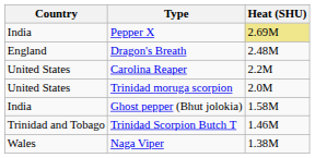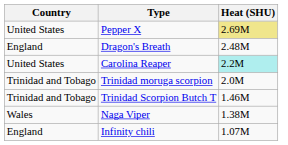Pepper X | Country: India -> United States
Carolina Reaper | Heat (SHU): no background -> paleturquoise background
Trinidad moruga scorpion | Country: United States -> Trinidad and Tobago
- row: India | Ghost pepper (Bhut jolokia) | 1.58M
+ row: England | Infinity chili | 1.07M
